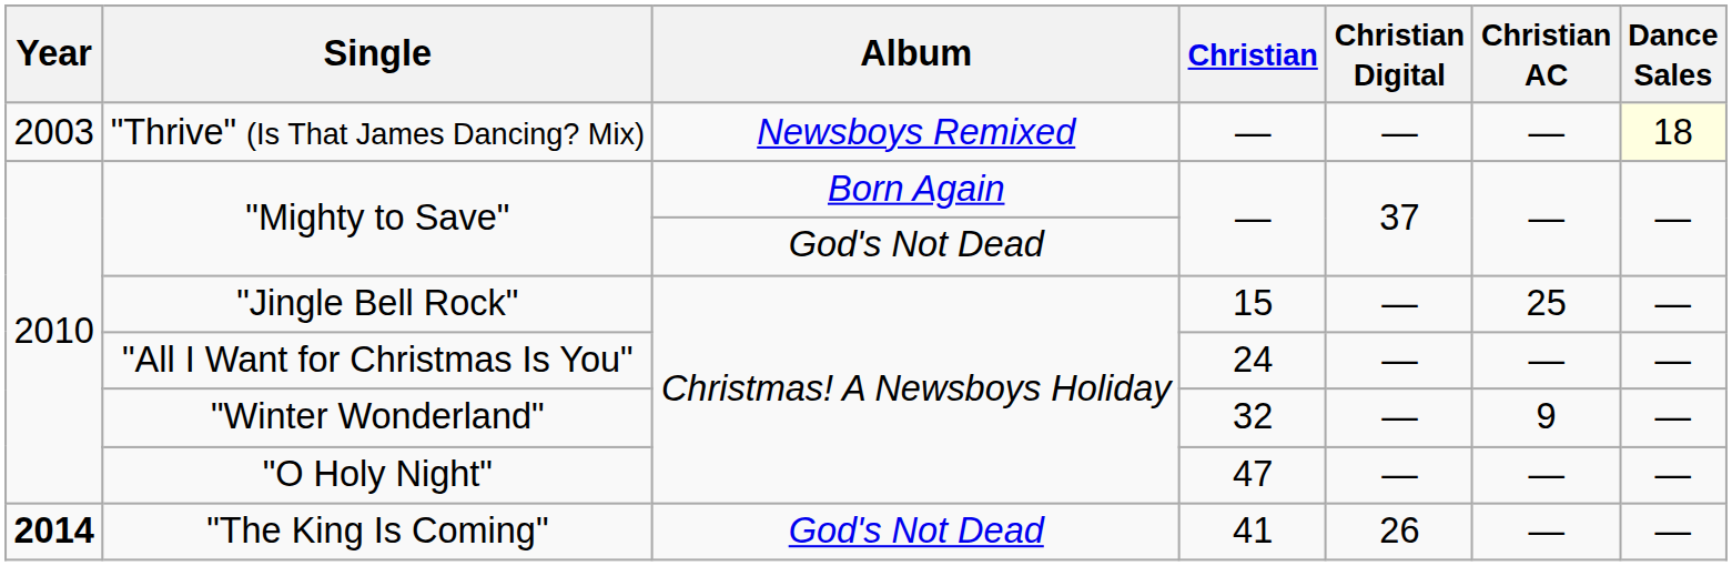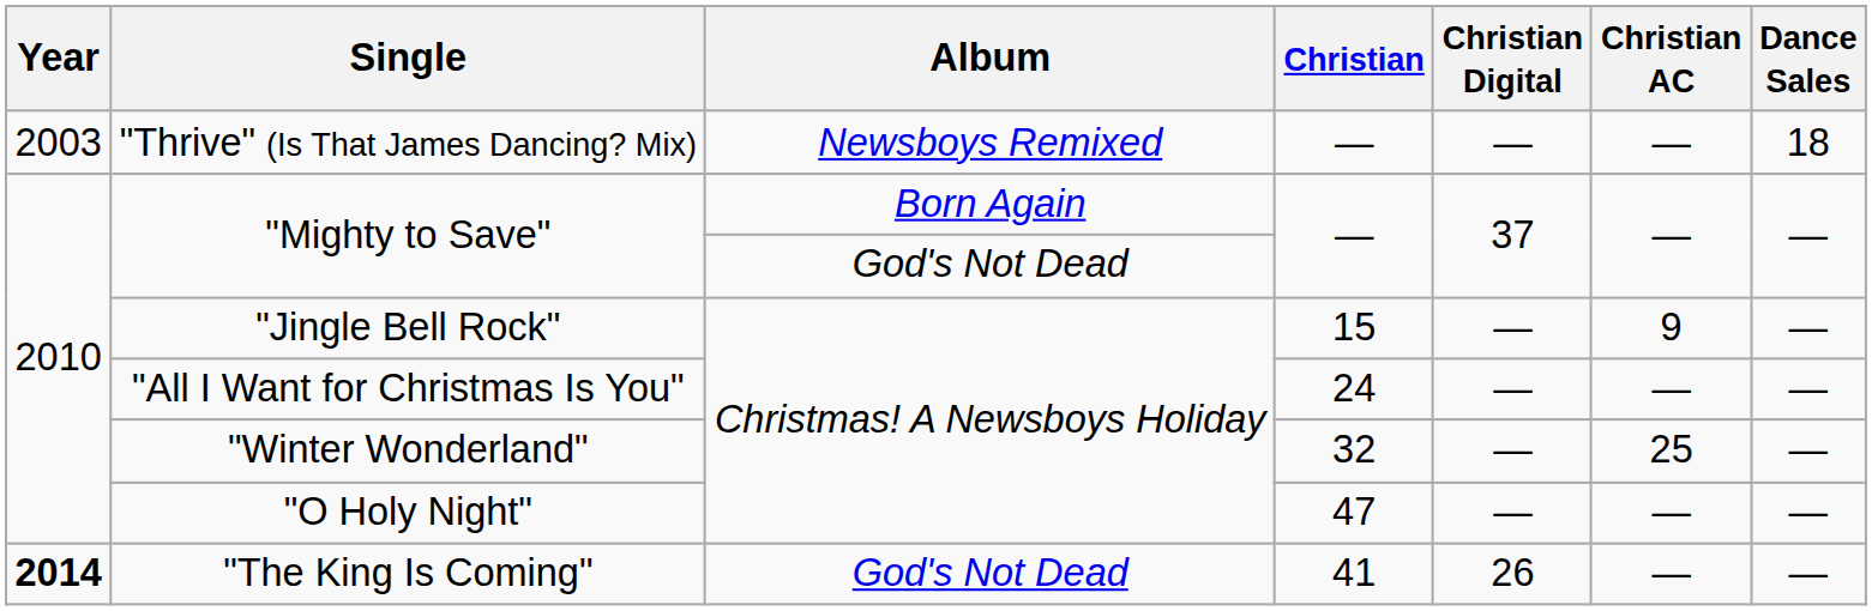"Thrive" (Is That James Dancing? Mix) | Dance Sales: lightyellow background -> no background
"Jingle Bell Rock" | Christian AC: 25 -> 9
"Winter Wonderland" | Christian AC: 9 -> 25
